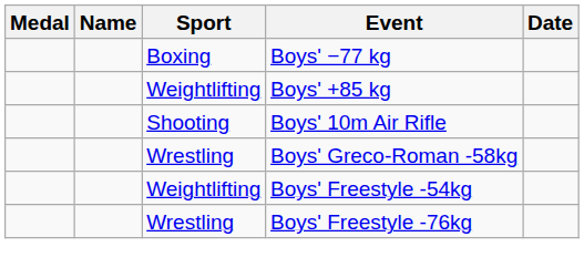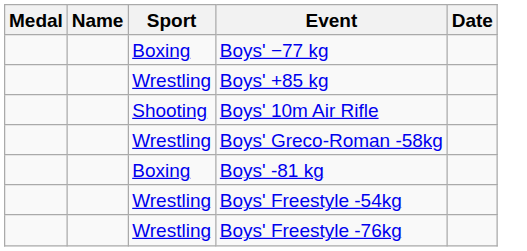Boys' +85 kg | Sport: Weightlifting -> Wrestling
+ row: Boxing | Boys' -81 kg
Boys' Freestyle -54kg | Sport: Weightlifting -> Wrestling
